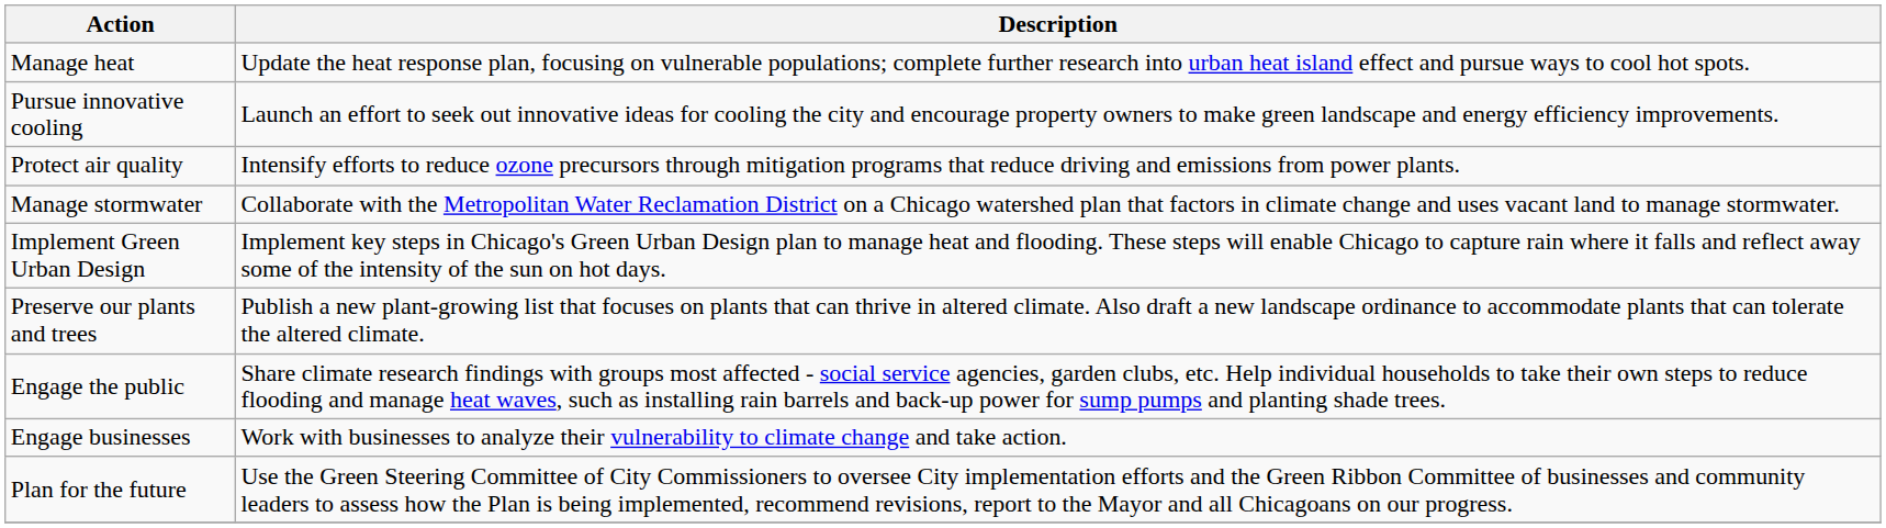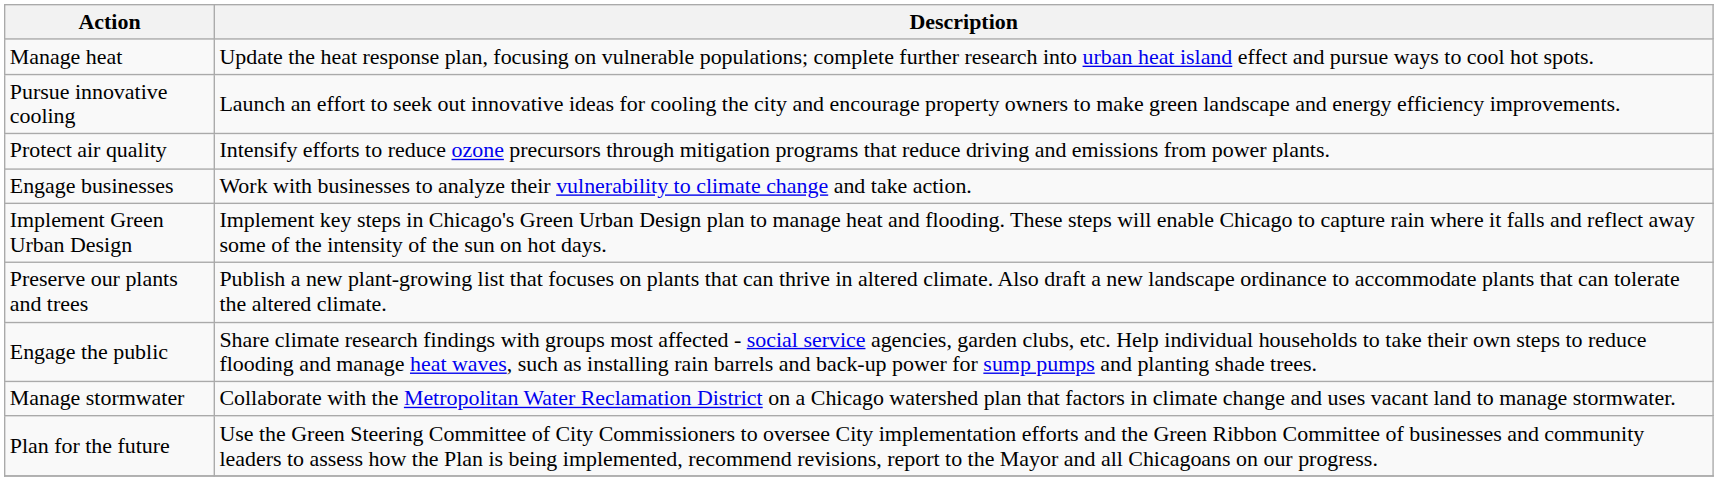rows swapped: Manage stormwater <-> Engage businesses
